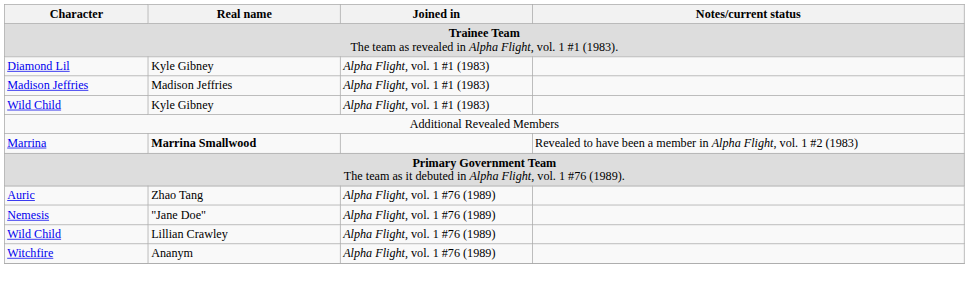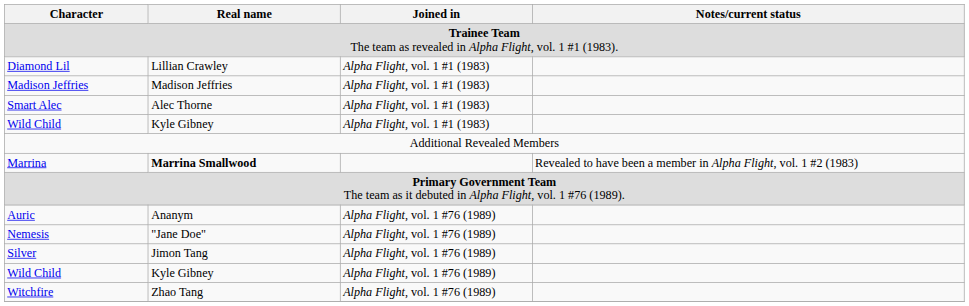Diamond Lil | Real name: Kyle Gibney -> Lillian Crawley
+ row: Smart Alec | Alec Thorne | Alpha Flight, vol. 1 #1 (1983)
Auric | Real name: Zhao Tang -> Ananym
+ row: Silver | Jimon Tang | Alpha Flight, vol. 1 #76 (1989)
Wild Child / Alpha Flight, vol. 1 #76 (1989) | Real name: Lillian Crawley -> Kyle Gibney
Witchfire | Real name: Ananym -> Zhao Tang
